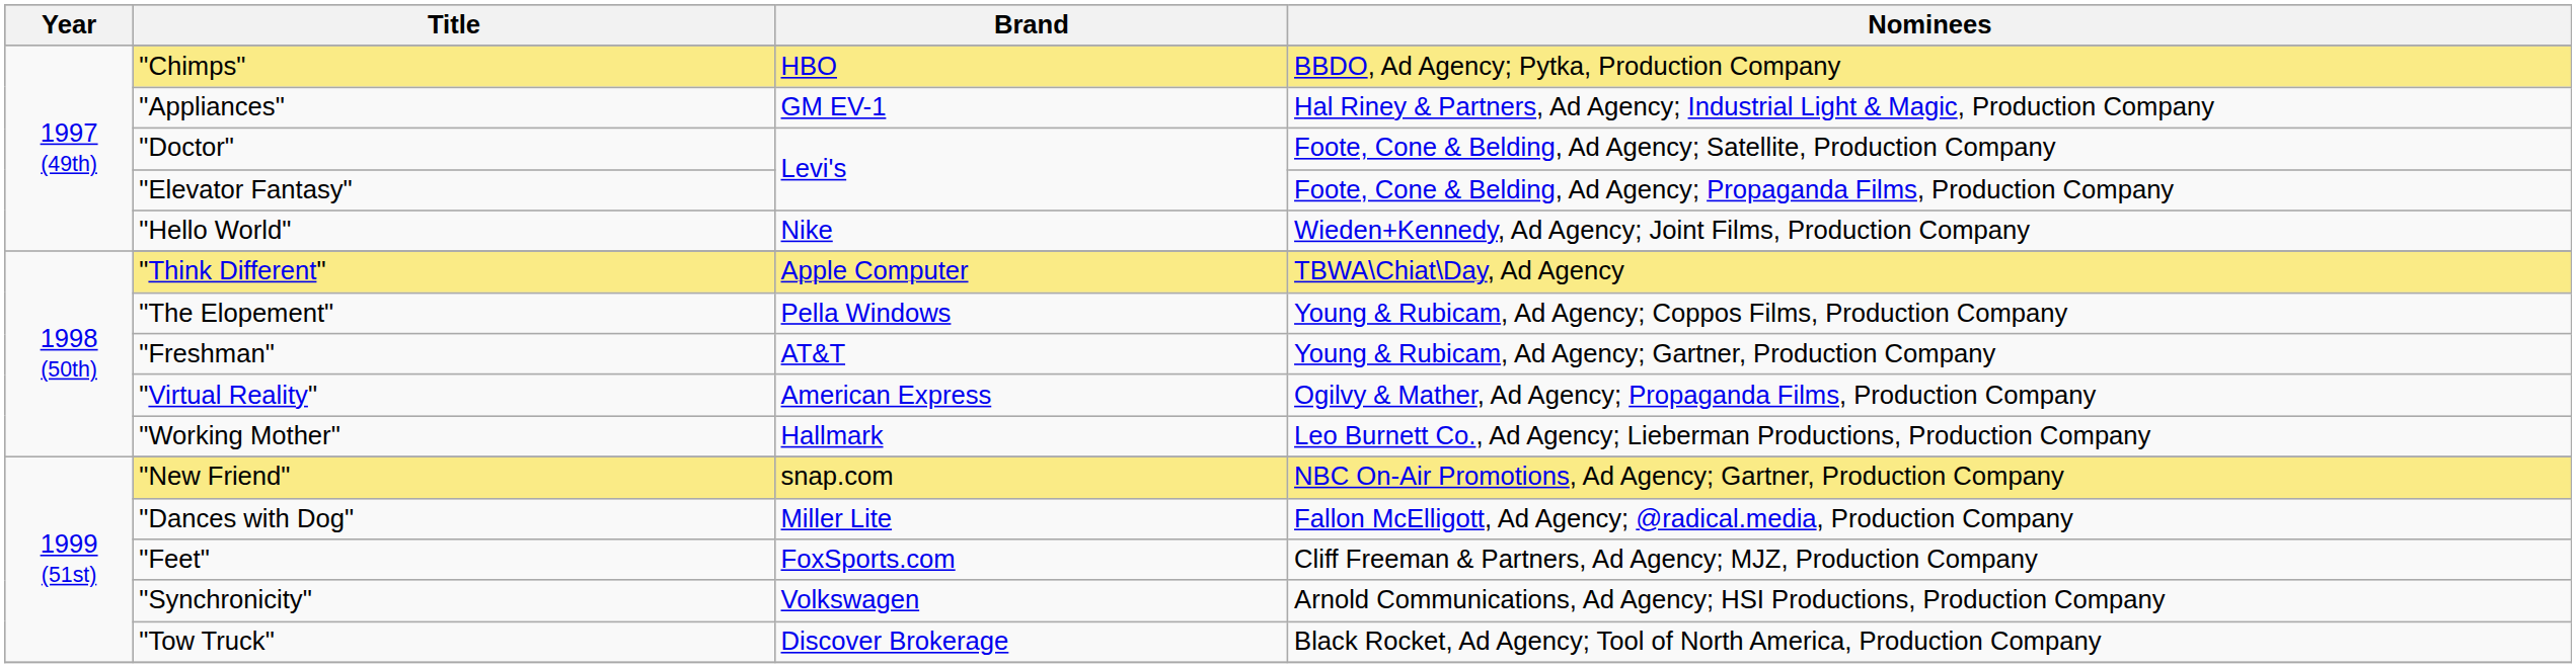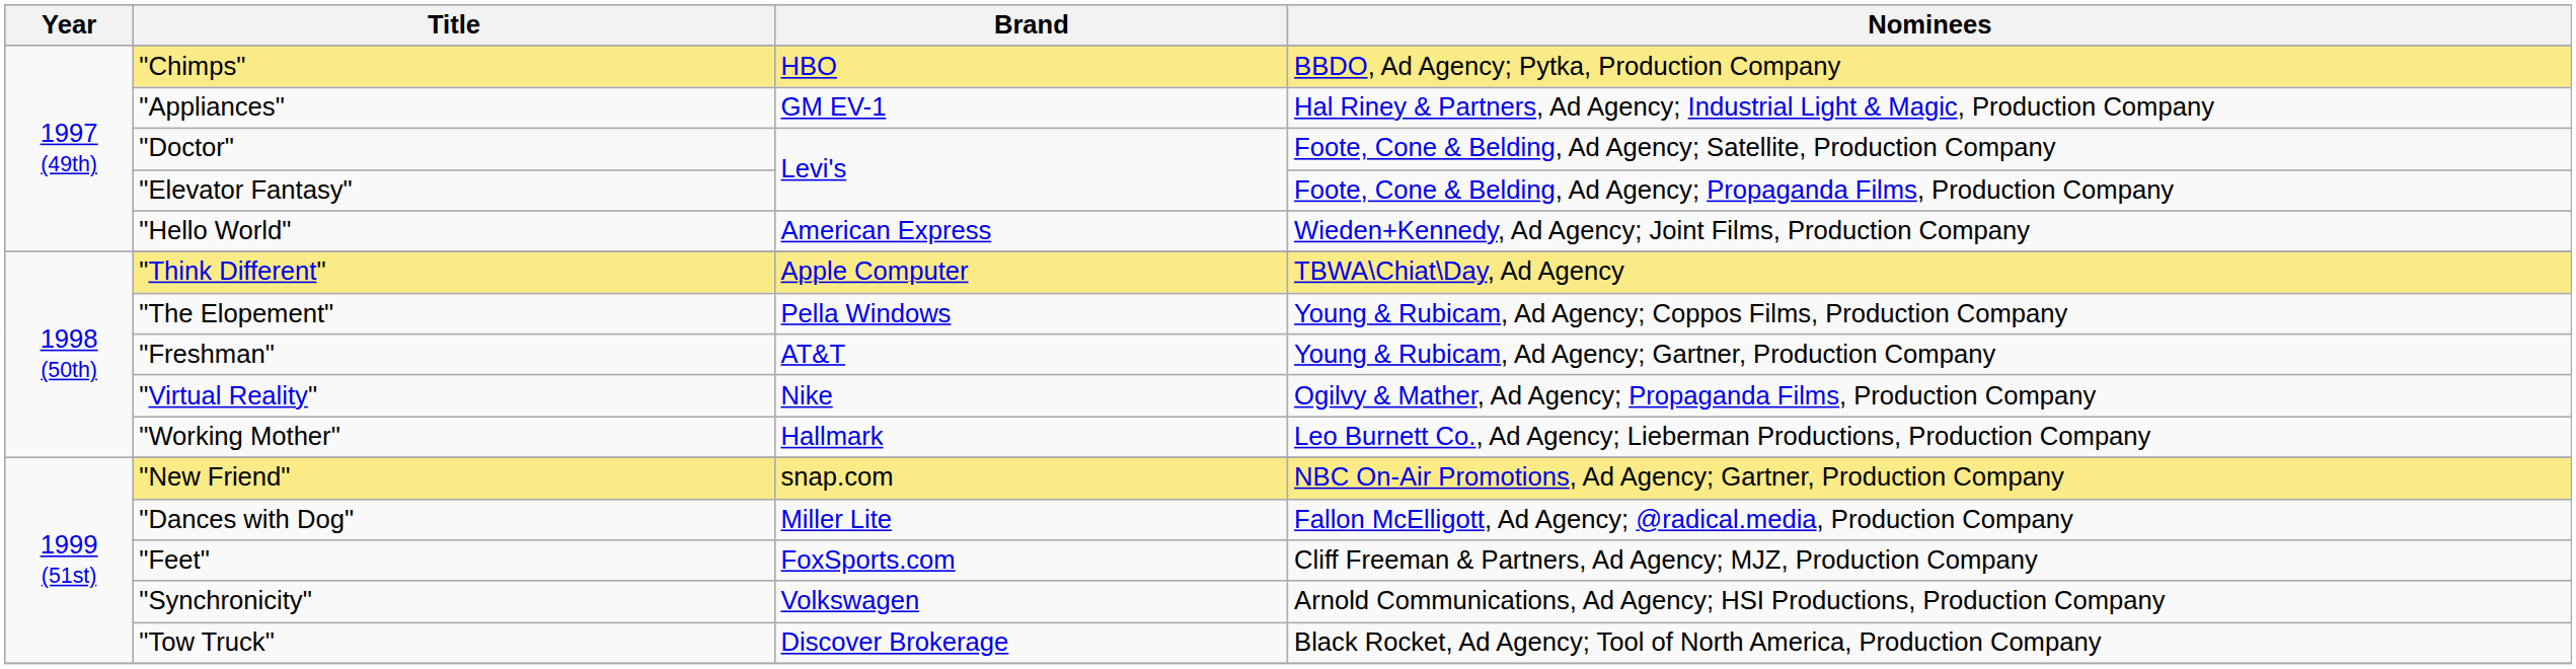"Hello World" | Brand: Nike -> American Express
"Virtual Reality" | Brand: American Express -> Nike
